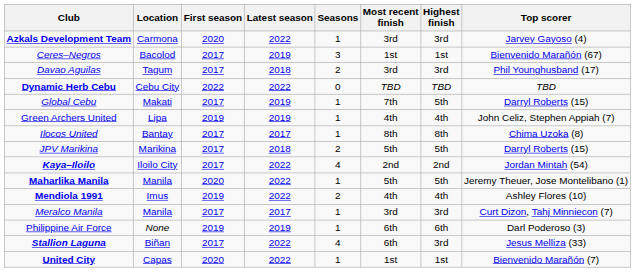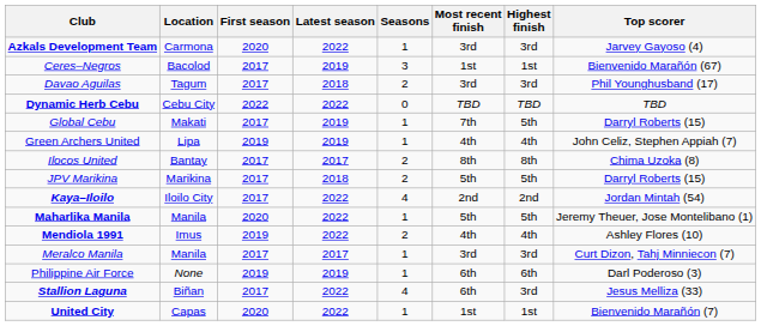Ilocos United | Seasons: 1 -> 2
